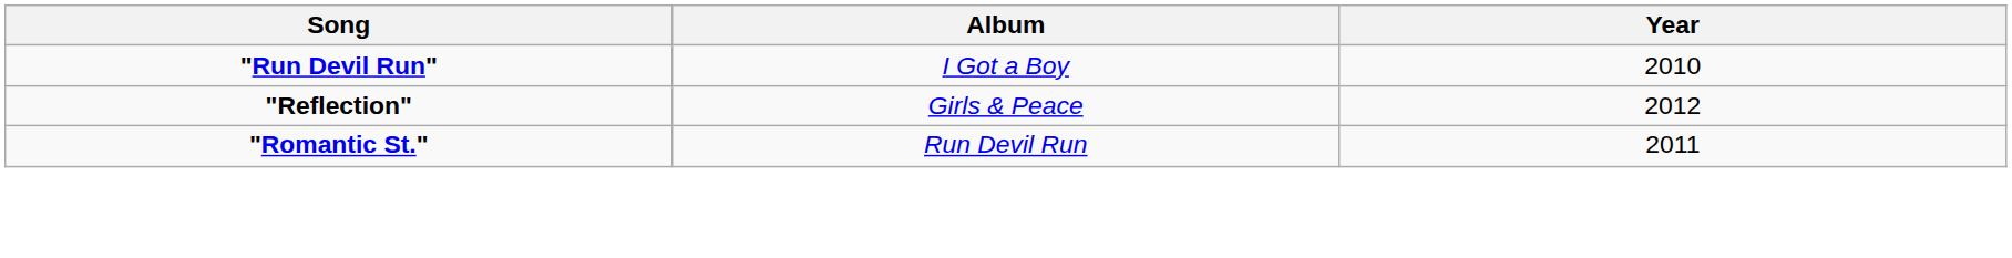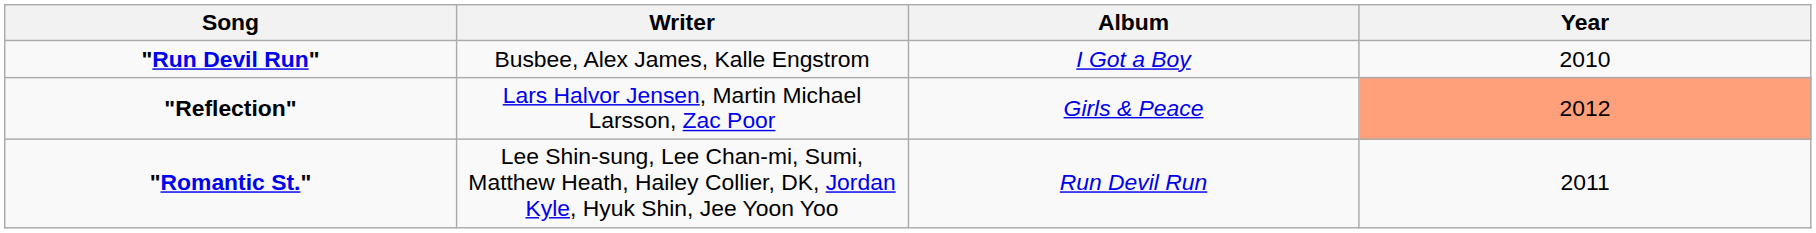+ column: Writer | Busbee, Alex James, Kalle Engstrom | Lars Halvor Jensen, Martin Michael Larsson, Zac Poor | Lee Shin-sung, Lee Chan-mi, Sumi, Matthew Heath, Hailey Collier, DK, Jordan Kyle, Hyuk Shin, Jee Yoon Yoo
"Reflection" | Year: no background -> lightsalmon background
